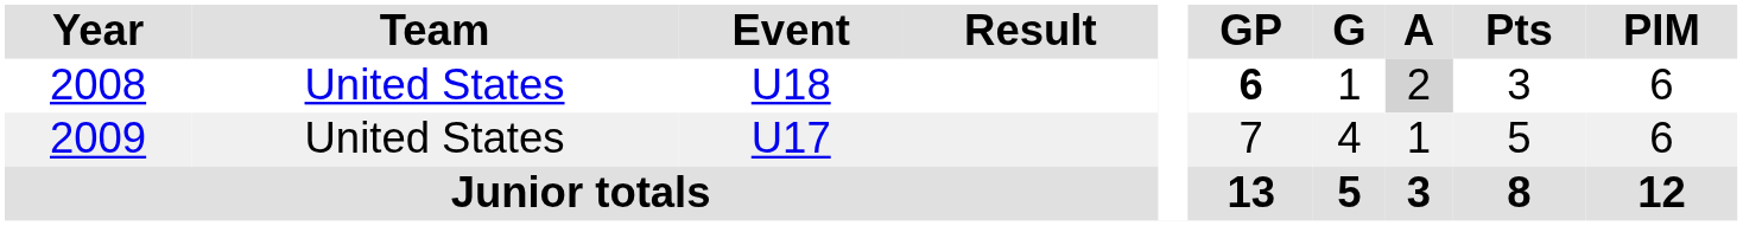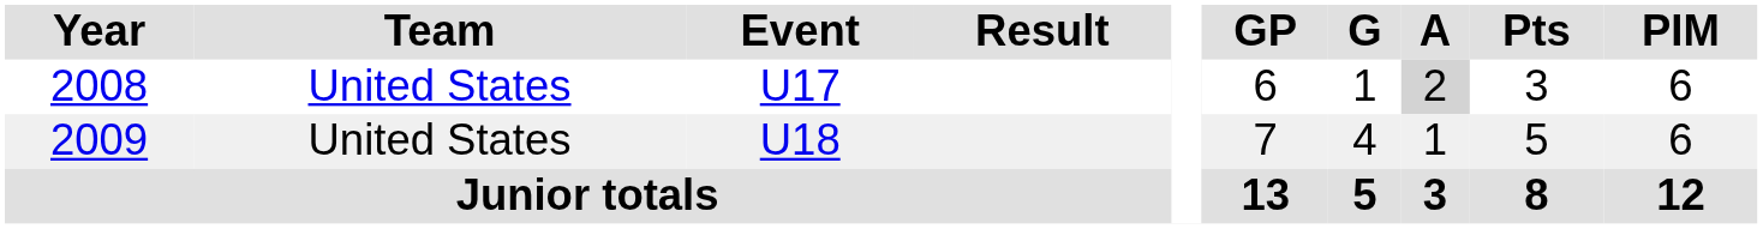2008 | Event: U18 -> U17
2008 | GP: bold -> normal
2009 | Event: U17 -> U18
